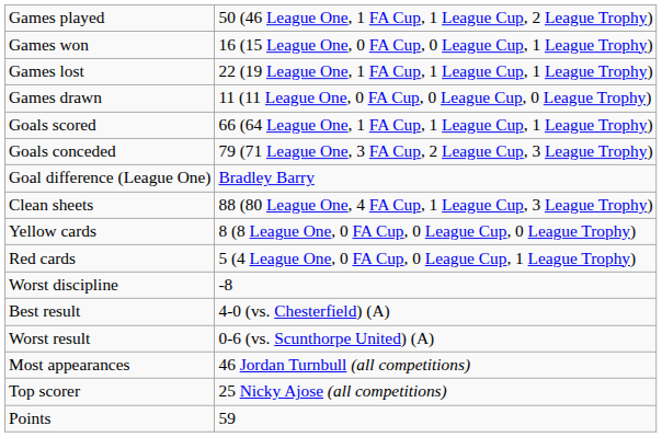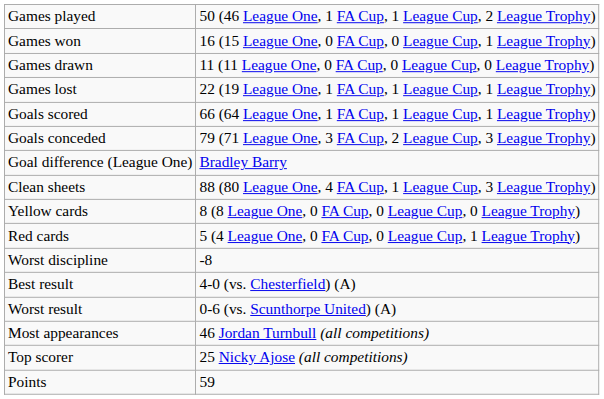rows swapped: Games drawn <-> Games lost
